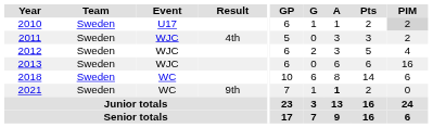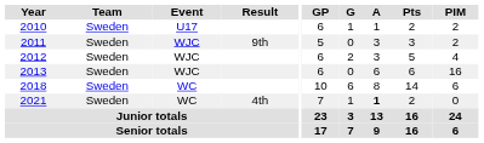2010 | PIM: lightgrey background -> no background
2011 | Result: 4th -> 9th
2021 | Result: 9th -> 4th
